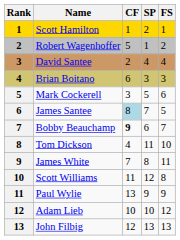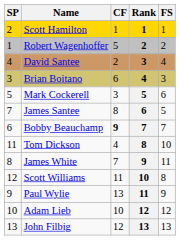columns swapped: Rank <-> SP
James Santee | CF: lightblue background -> no background
